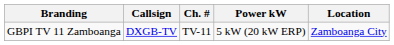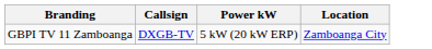- column: Ch. # | TV-11
